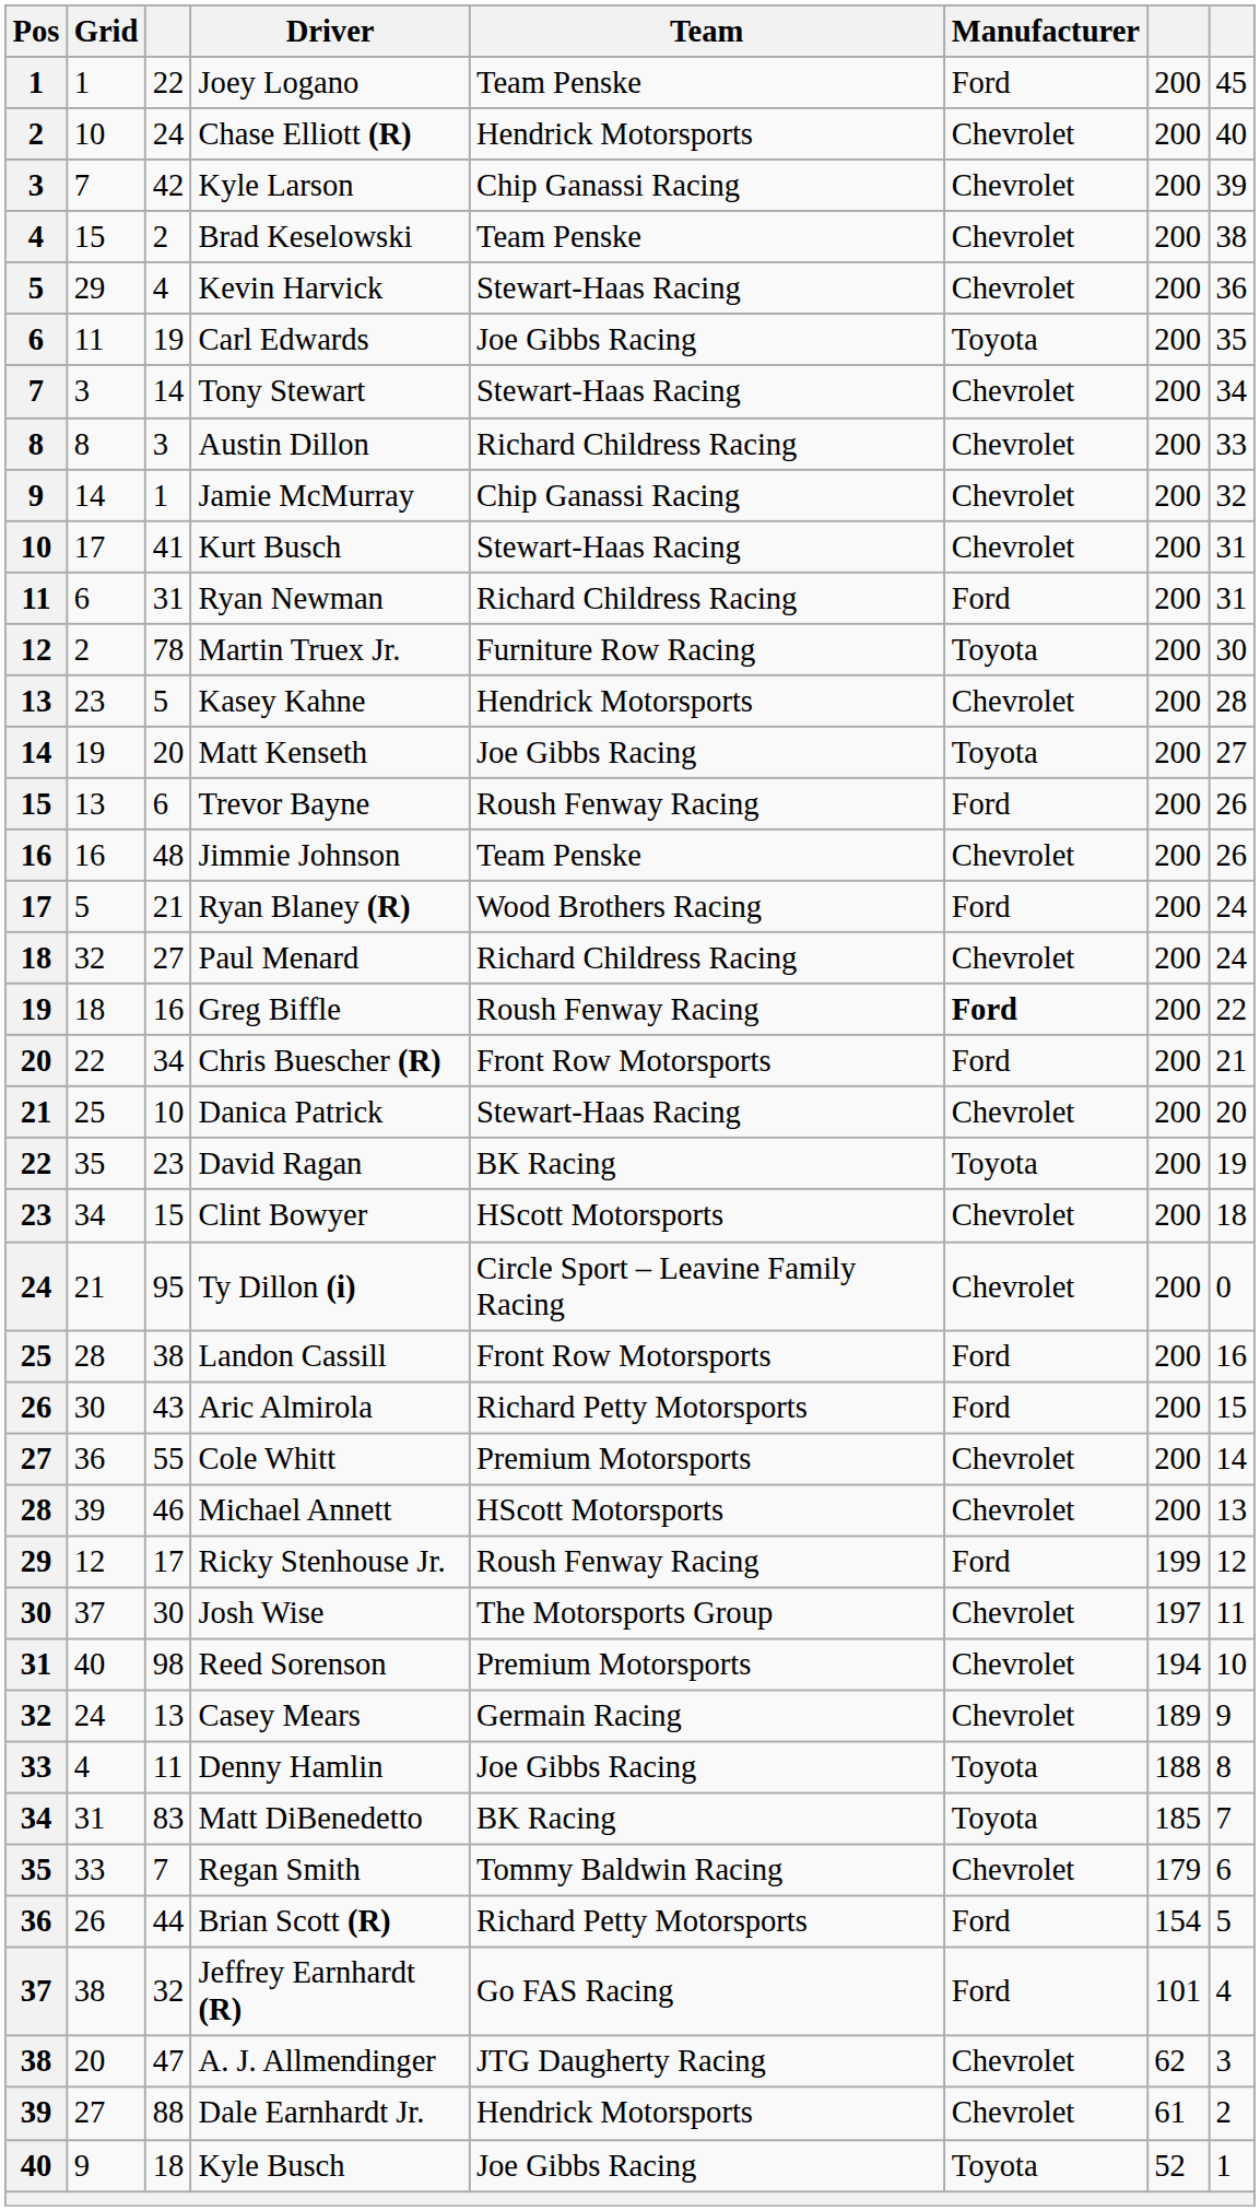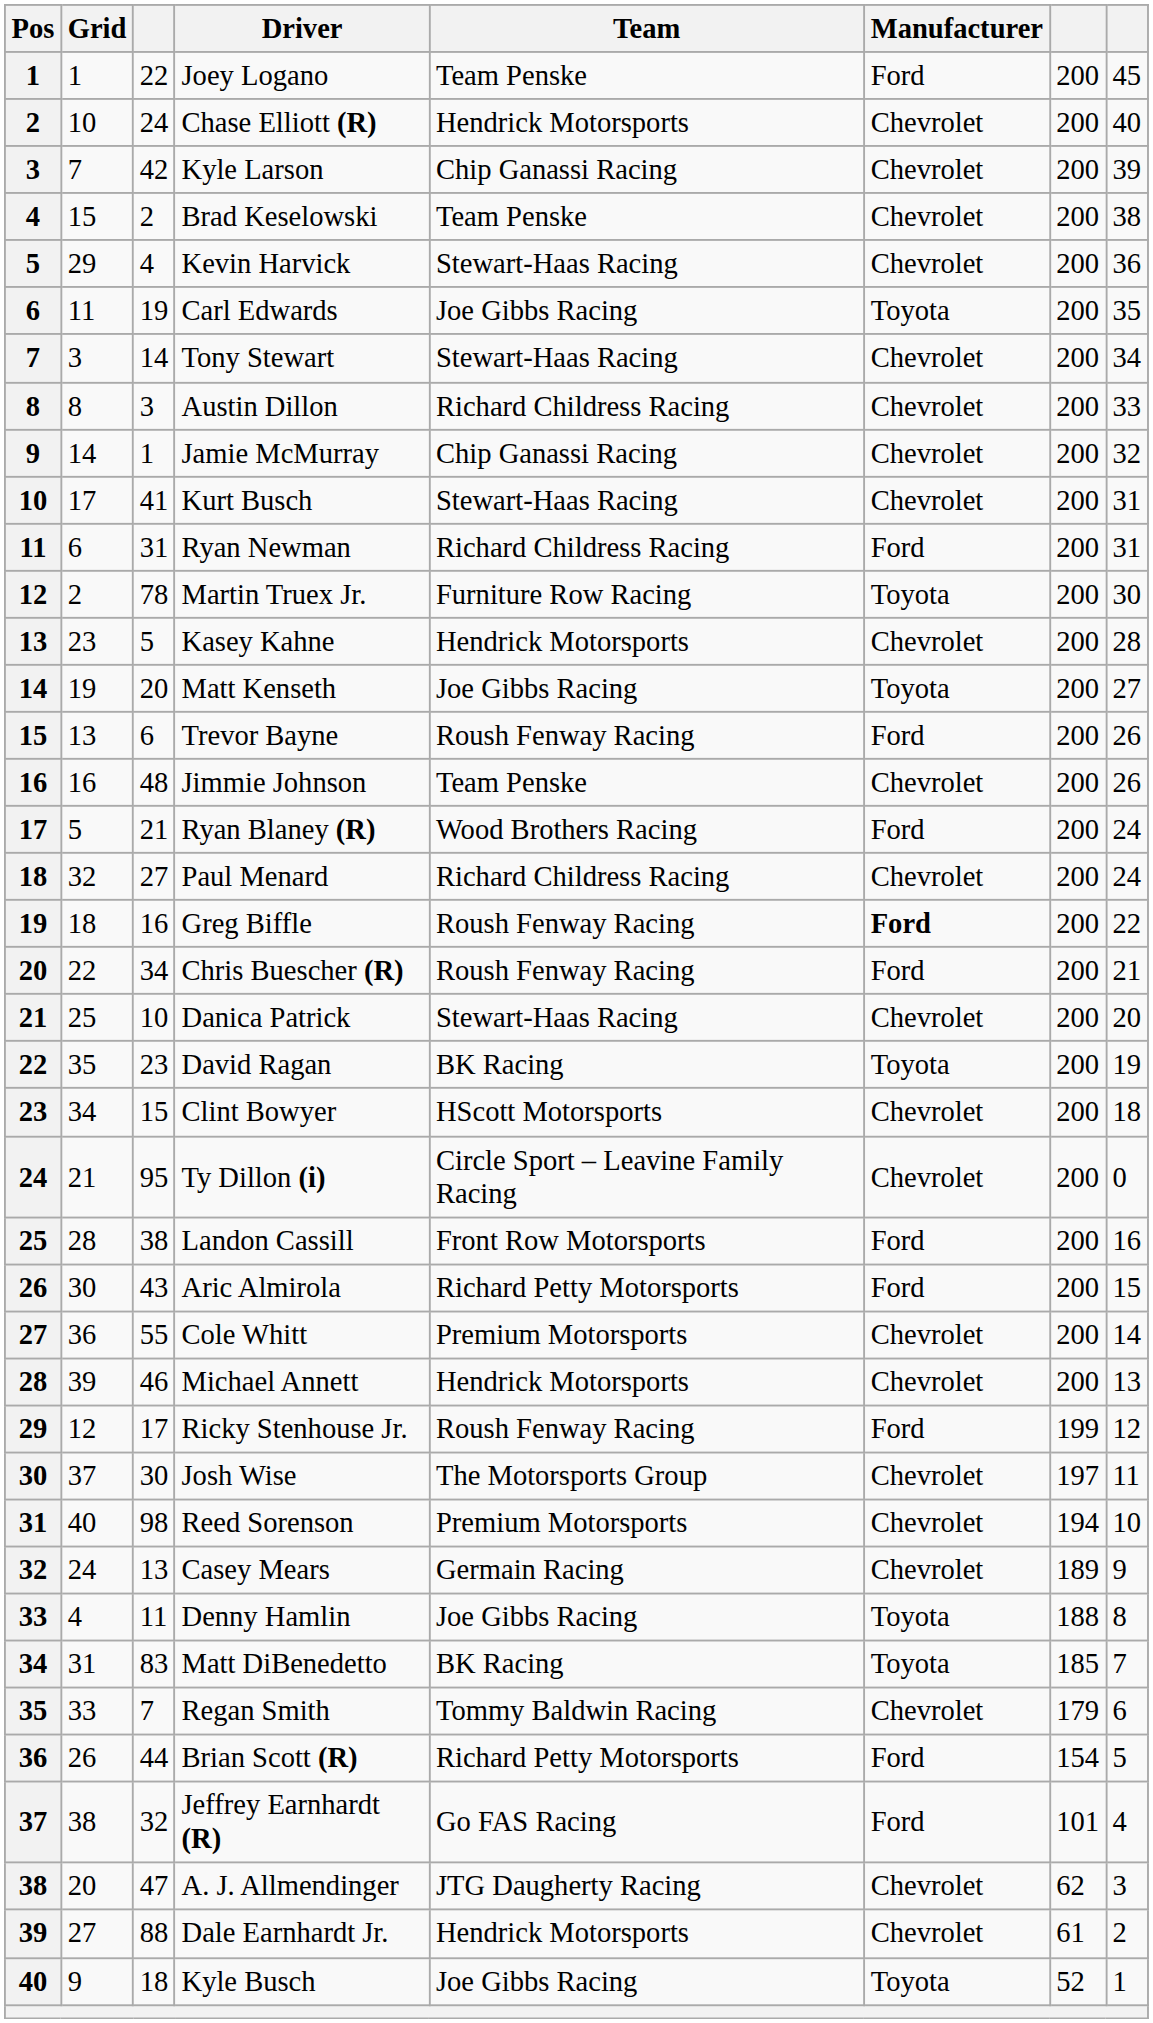Chris Buescher (R) | Team: Front Row Motorsports -> Roush Fenway Racing
Michael Annett | Team: HScott Motorsports -> Hendrick Motorsports
